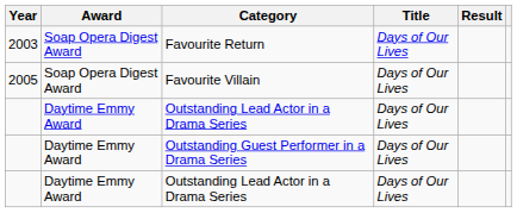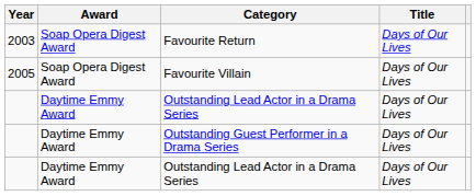- column: Result
